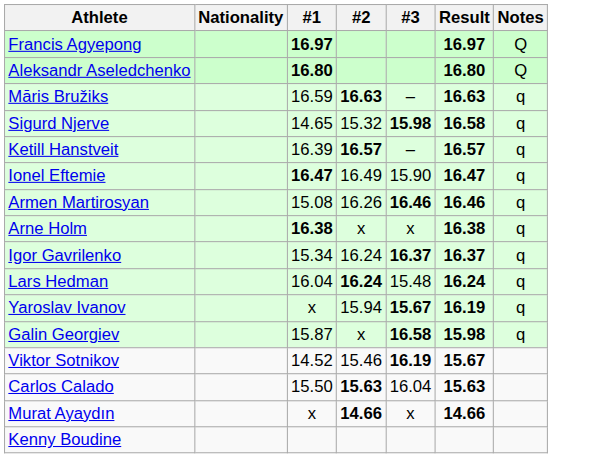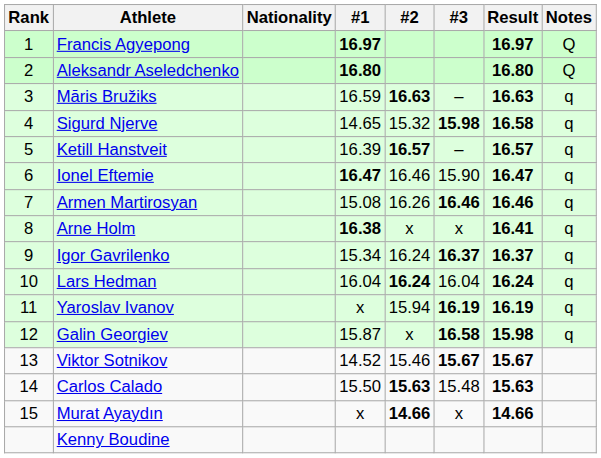+ column: Rank | 1 | 2 | 3 | 4 | 5 | 6 | 7 | 8 | 9 | 10 | 11 | 12 | 13 | 14 | 15
Ionel Eftemie | #2: 16.49 -> 16.46
Arne Holm | Result: 16.38 -> 16.41
Lars Hedman | #3: 15.48 -> 16.04
Yaroslav Ivanov | #3: 15.67 -> 16.19
Viktor Sotnikov | #3: 16.19 -> 15.67
Carlos Calado | #3: 16.04 -> 15.48
